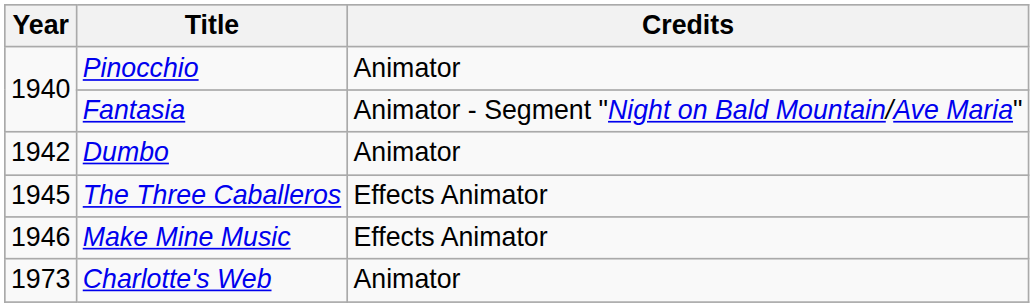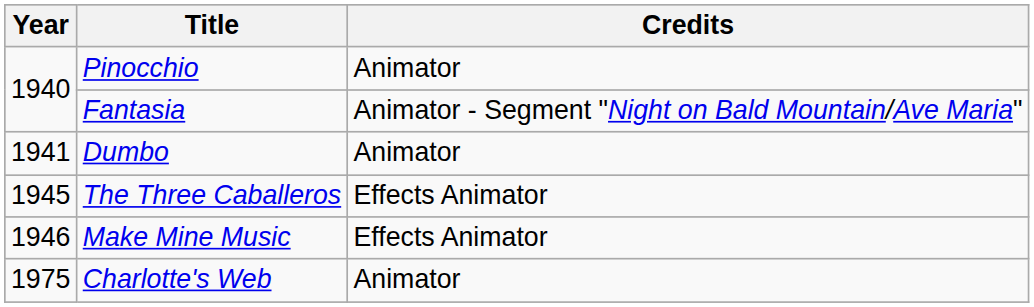Dumbo | Year: 1942 -> 1941
Charlotte's Web | Year: 1973 -> 1975
